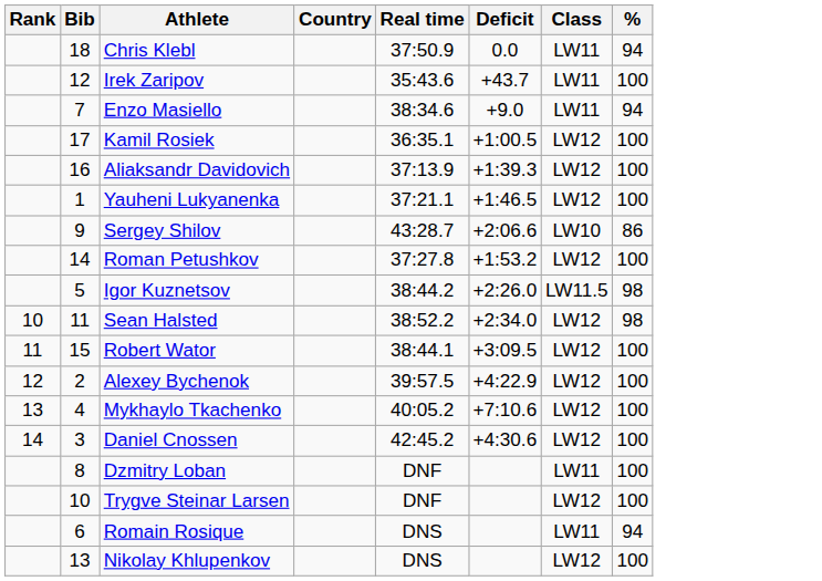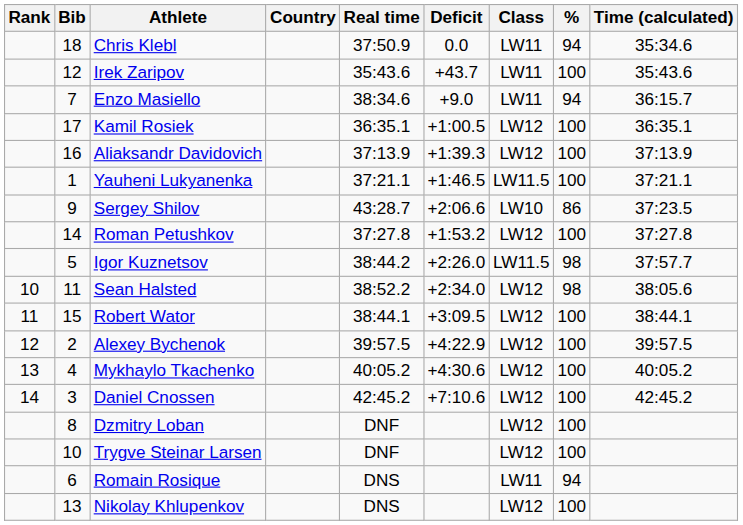+ column: Time (calculated) | 35:34.6 | 35:43.6 | 36:15.7 | 36:35.1 | 37:13.9 | 37:21.1 | 37:23.5 | 37:27.8 | 37:57.7 | 38:05.6 | 38:44.1 | 39:57.5 | 40:05.2 | 42:45.2
Yauheni Lukyanenka | Class: LW12 -> LW11.5
Mykhaylo Tkachenko | Deficit: +7:10.6 -> +4:30.6
Daniel Cnossen | Deficit: +4:30.6 -> +7:10.6
Dzmitry Loban | Class: LW11 -> LW12
